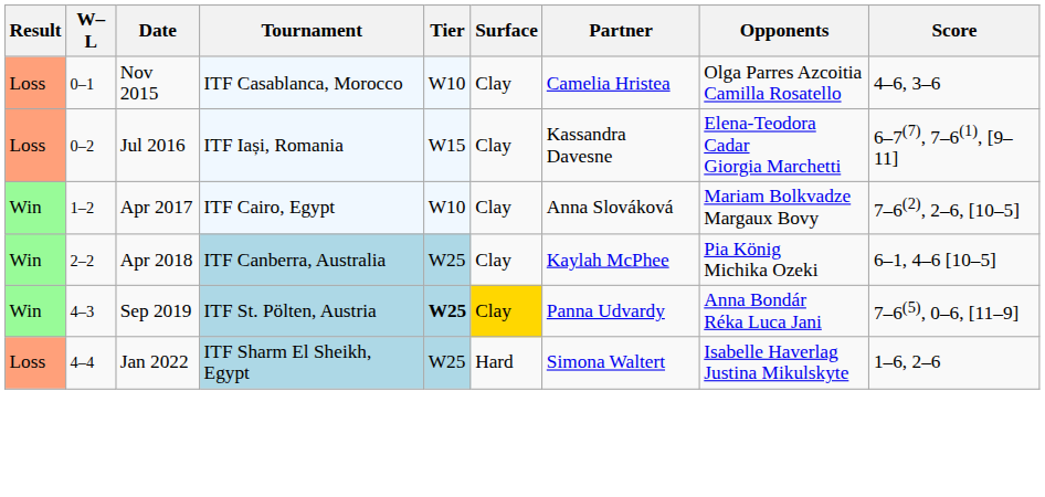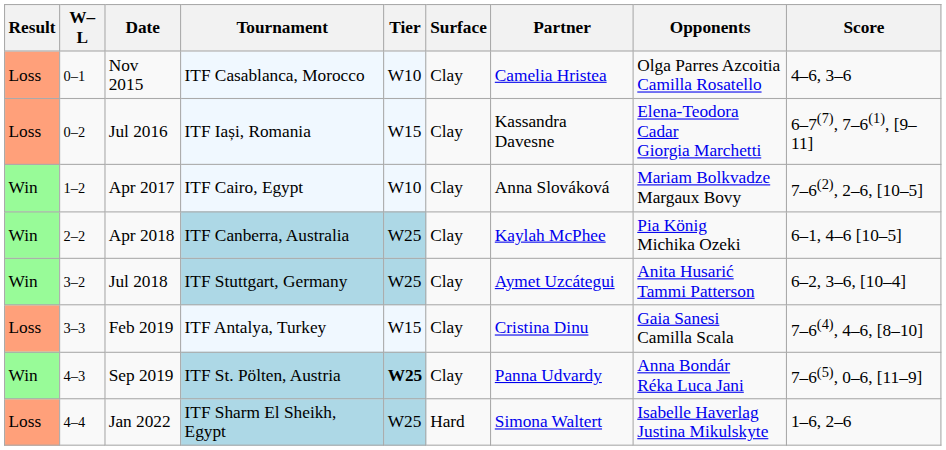+ row: Win | 3–2 | Jul 2018 | ITF Stuttgart, Germany | W25 | Clay | Aymet Uzcátegui | Anita Husarić Tammi Patterson | 6–2, 3–6, [10–4]
+ row: Loss | 3–3 | Feb 2019 | ITF Antalya, Turkey | W15 | Clay | Cristina Dinu | Gaia Sanesi Camilla Scala | 7–6(4), 4–6, [8–10]
Sep 2019 | Surface: gold background -> no background
